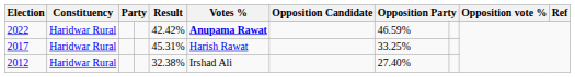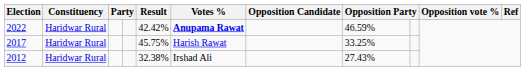2017 | Result: 45.31% -> 45.75%
2012 | column 8: 27.40% -> 27.43%
